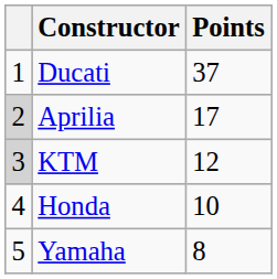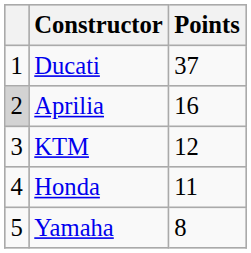Aprilia | Points: 17 -> 16
KTM | column 1: lightgrey background -> no background
Honda | Points: 10 -> 11
